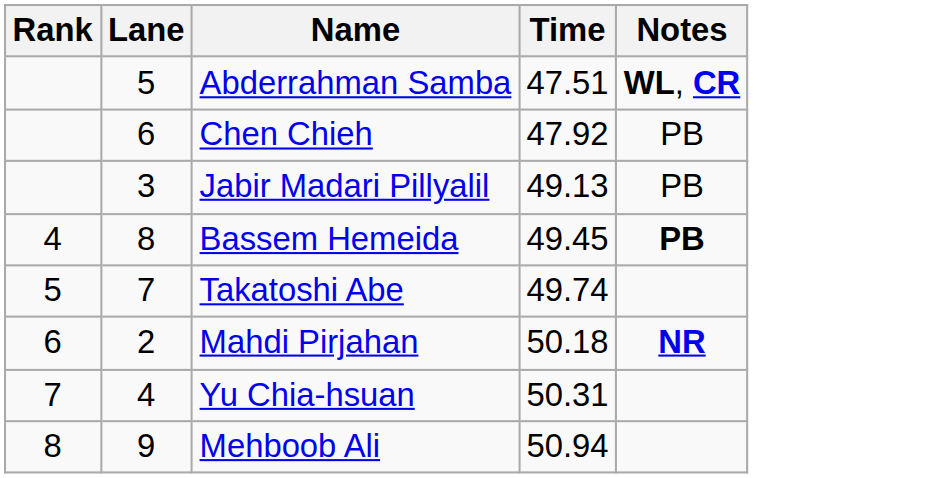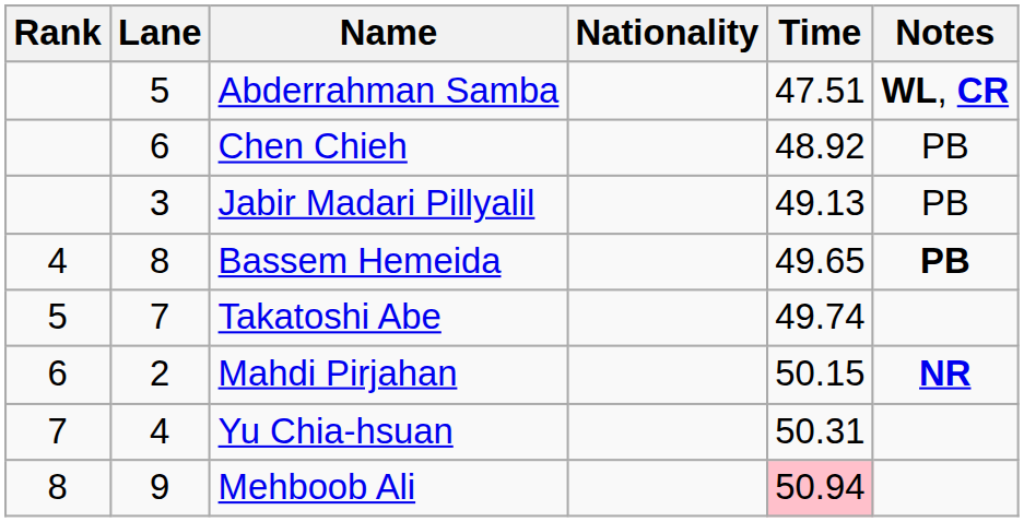+ column: Nationality
Chen Chieh | Time: 47.92 -> 48.92
Bassem Hemeida | Time: 49.45 -> 49.65
Mahdi Pirjahan | Time: 50.18 -> 50.15
Mehboob Ali | Time: no background -> pink background
